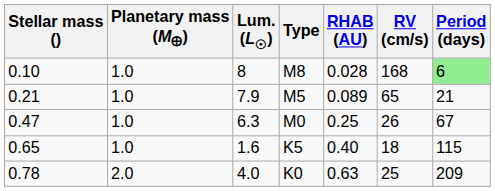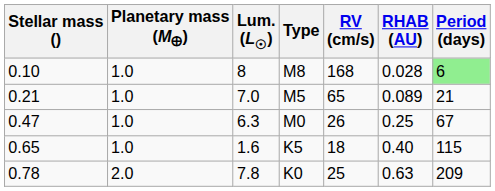columns swapped: RHAB (AU) <-> RV (cm/s)
0.21 | Lum. (L☉): 7.9 -> 7.0
0.78 | Lum. (L☉): 4.0 -> 7.8
